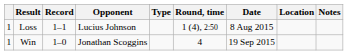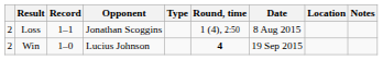Loss | column 1: 1 -> 2
Loss | Opponent: Lucius Johnson -> Jonathan Scoggins
Win | column 1: 1 -> 2
Win | Opponent: Jonathan Scoggins -> Lucius Johnson
Win | Round, time: normal -> bold
